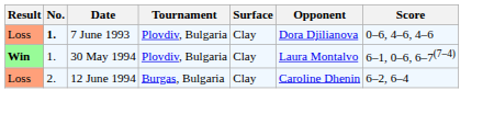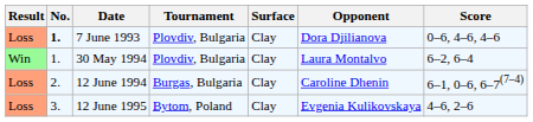30 May 1994 | Result: bold -> normal
30 May 1994 | Score: 6–1, 0–6, 6–7(7–4) -> 6–2, 6–4
12 June 1994 | Score: 6–2, 6–4 -> 6–1, 0–6, 6–7(7–4)
+ row: Loss | 3. | 12 June 1995 | Bytom, Poland | Clay | Evgenia Kulikovskaya | 4–6, 2–6
